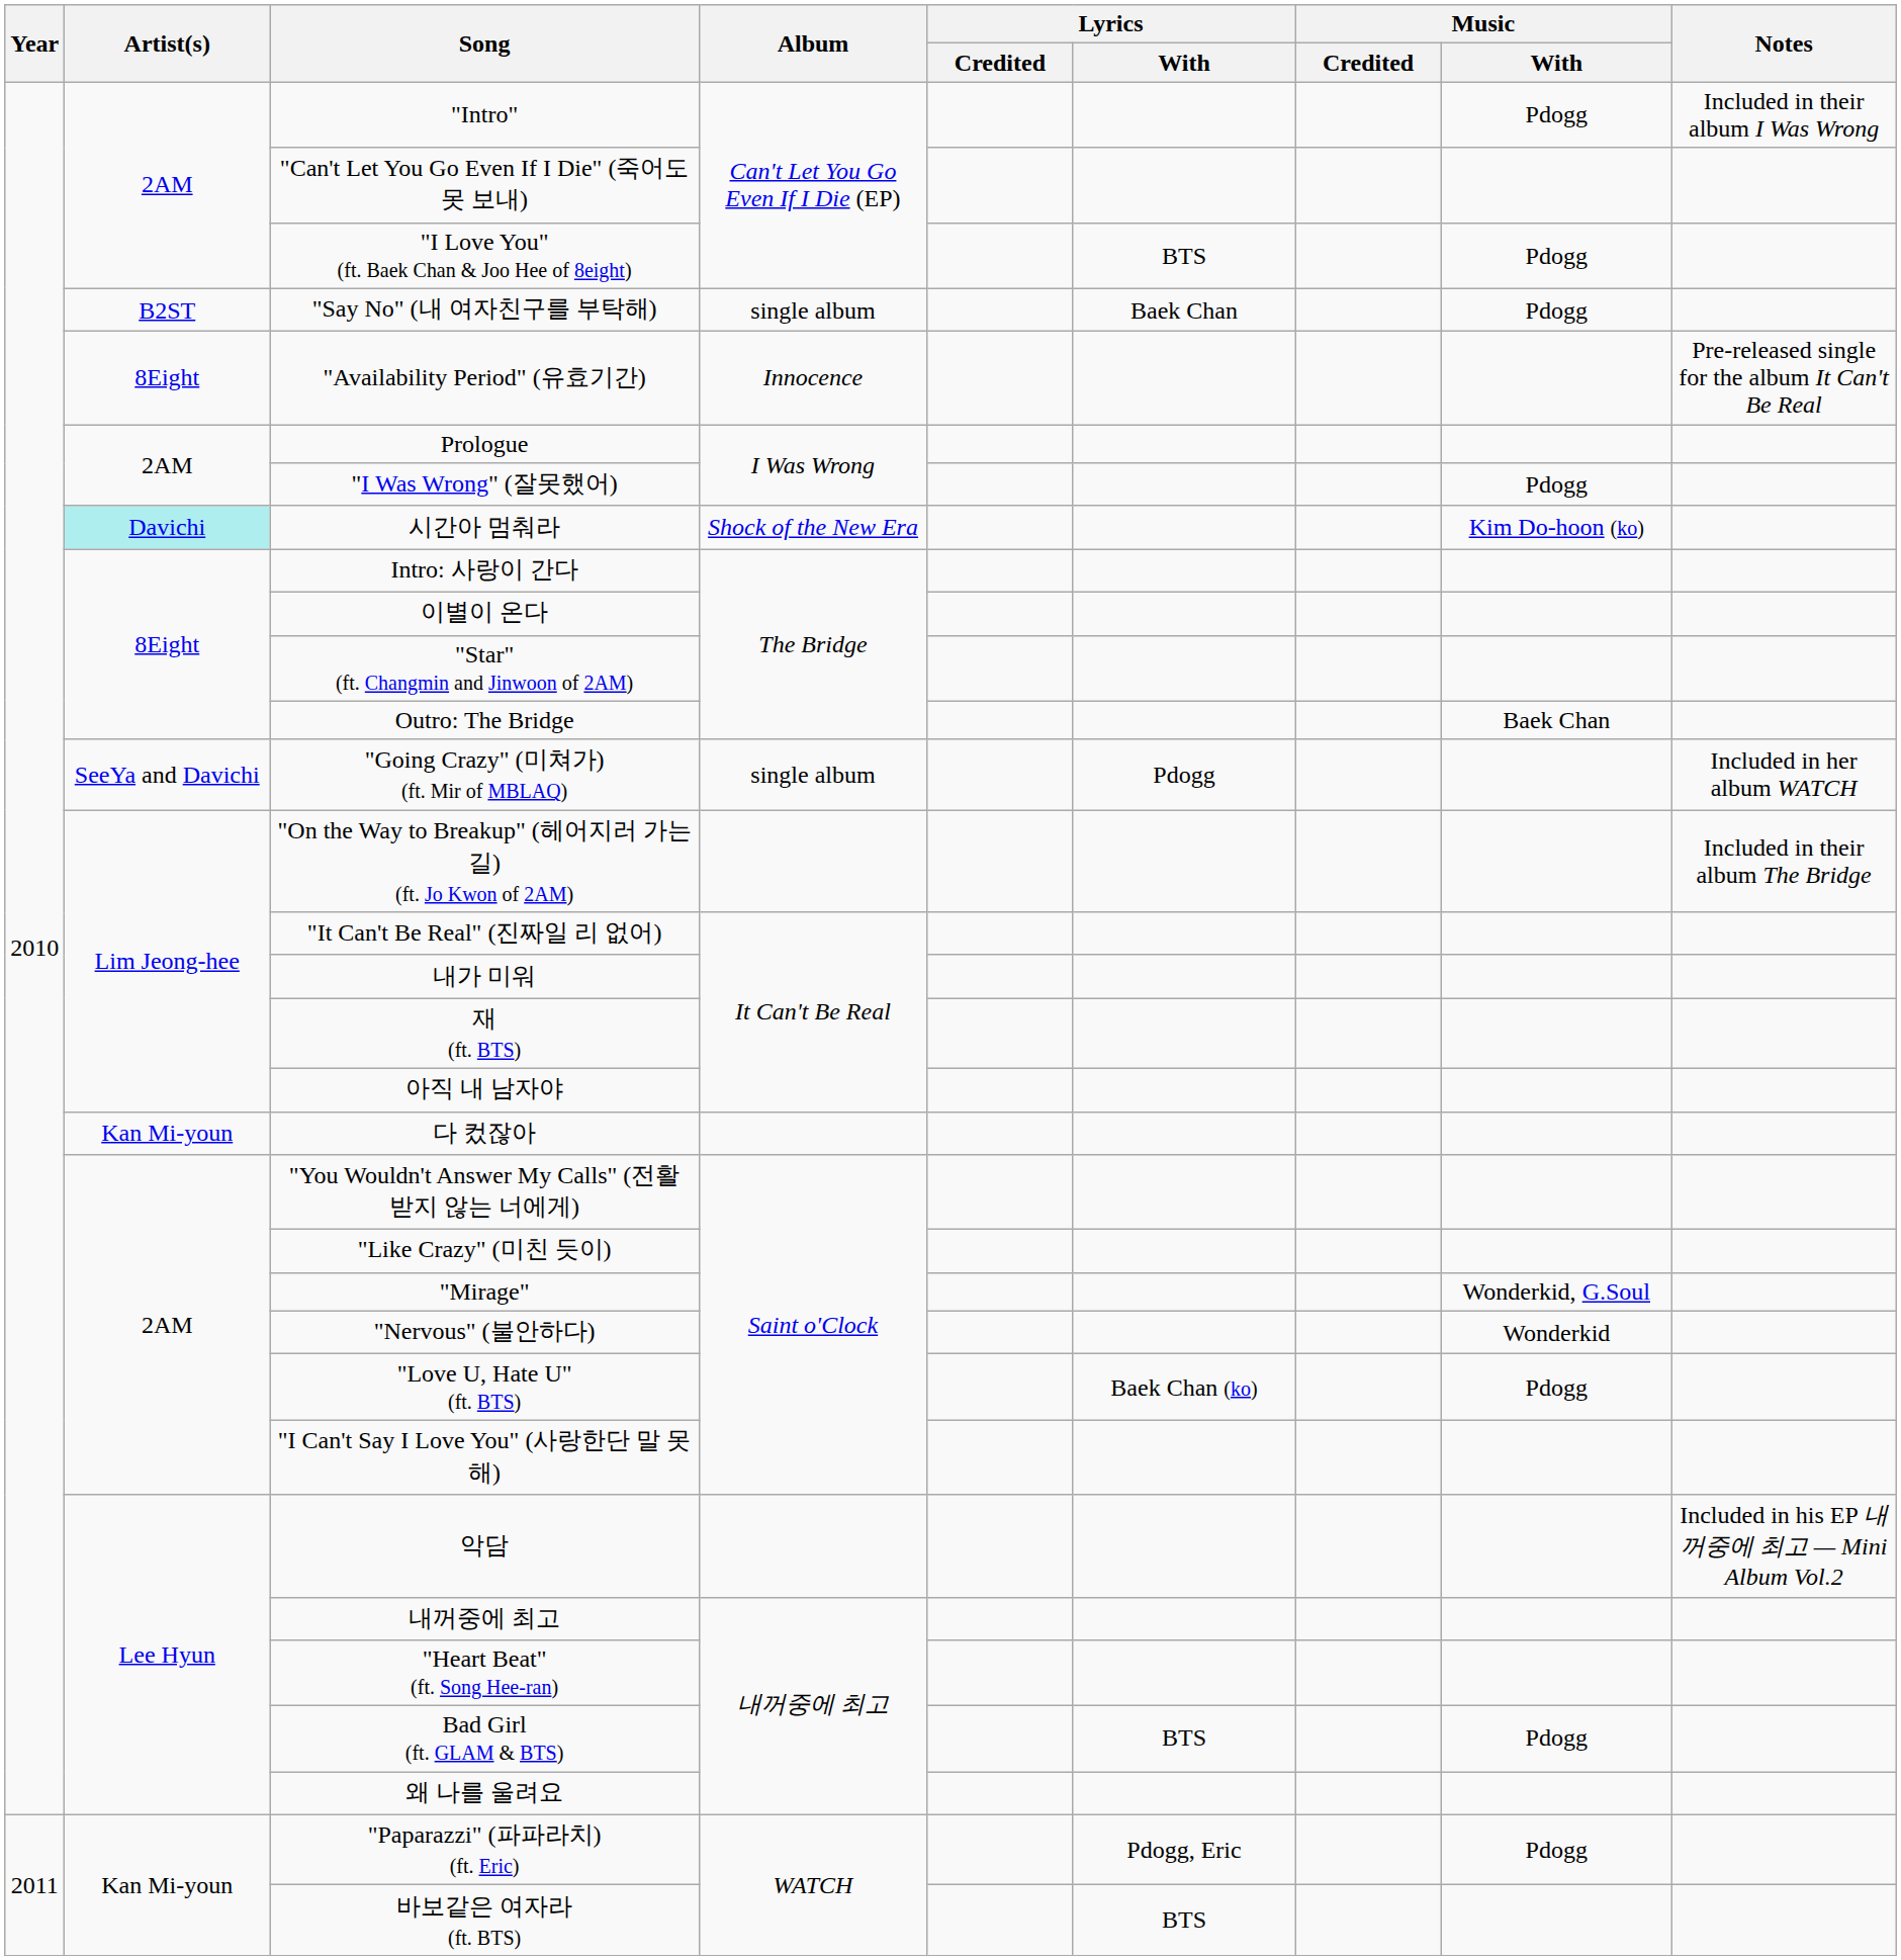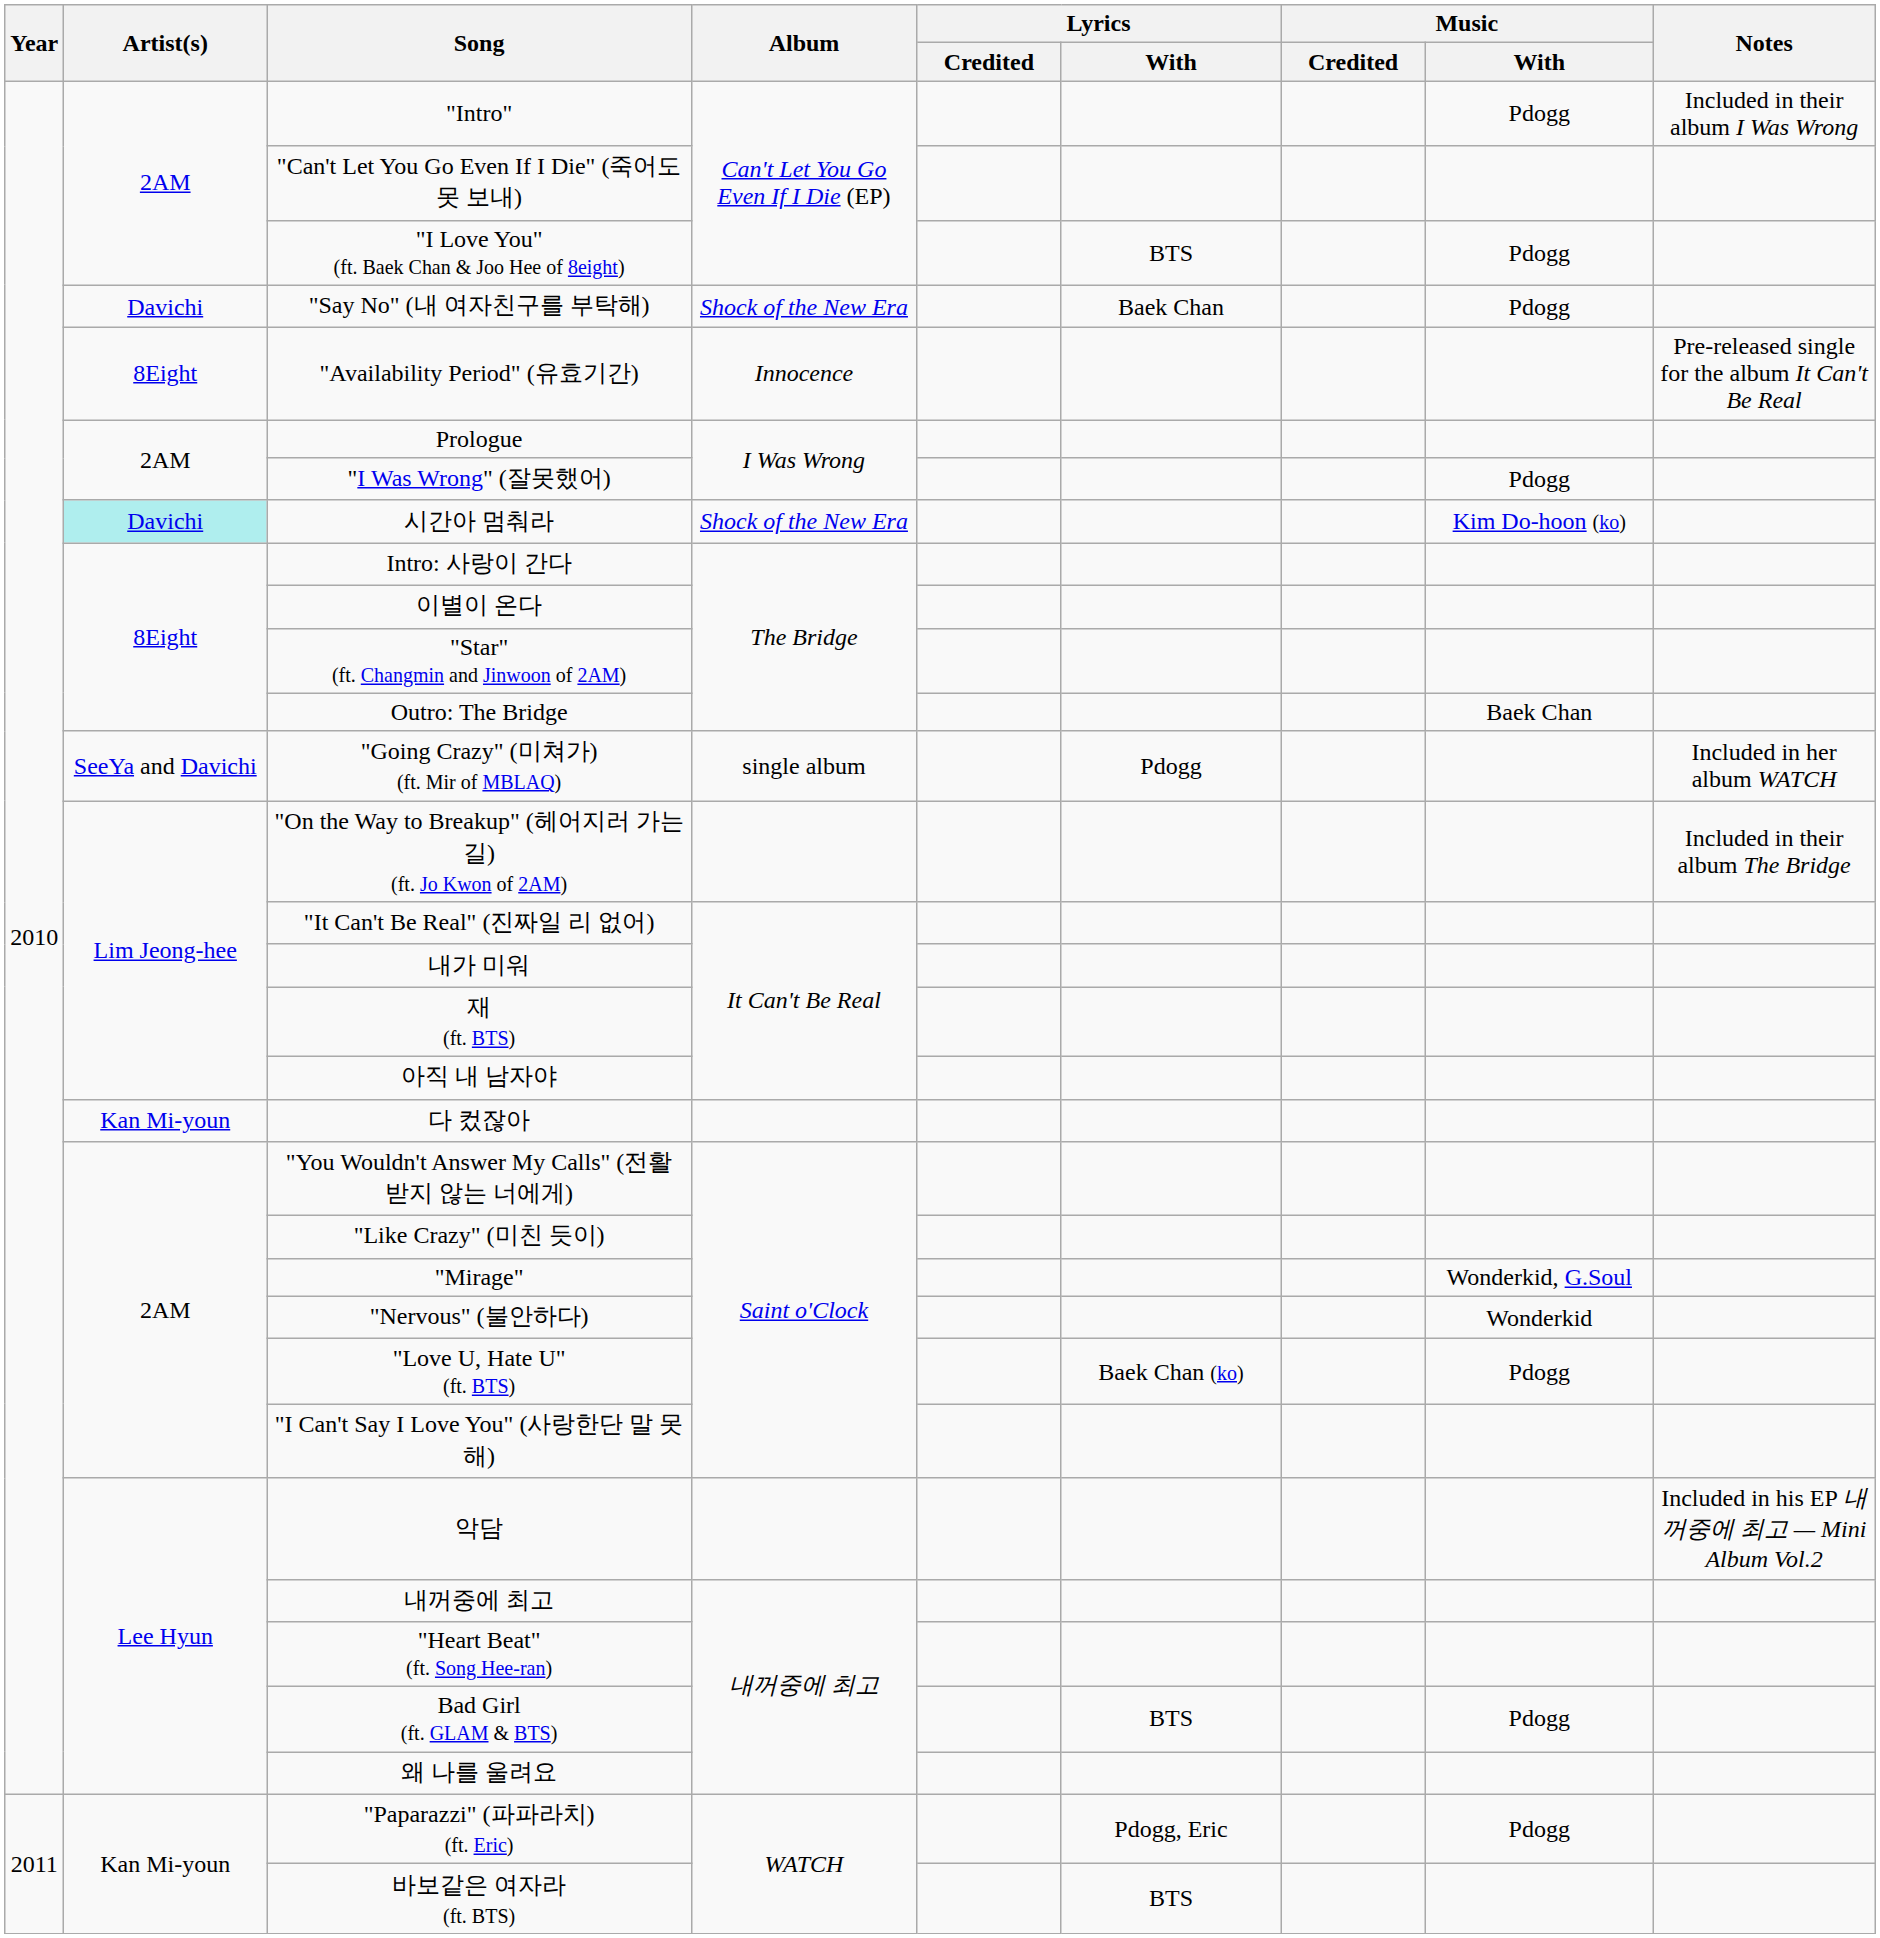"Say No" (내 여자친구를 부탁해) | Artist(s): B2ST -> Davichi
"Say No" (내 여자친구를 부탁해) | Album: single album -> Shock of the New Era
